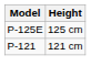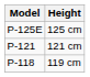+ row: P-118 | 119 cm
